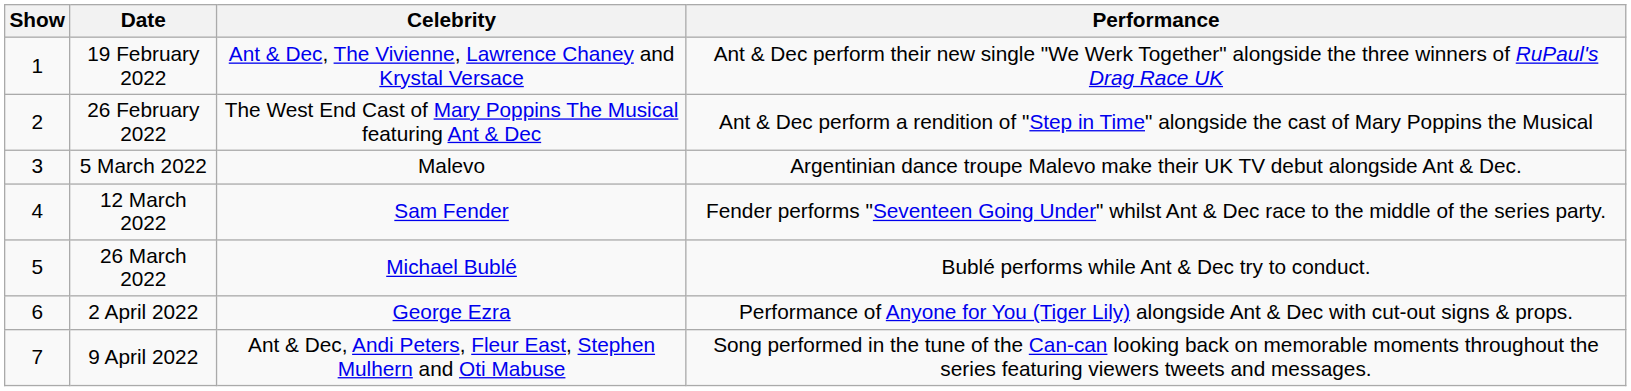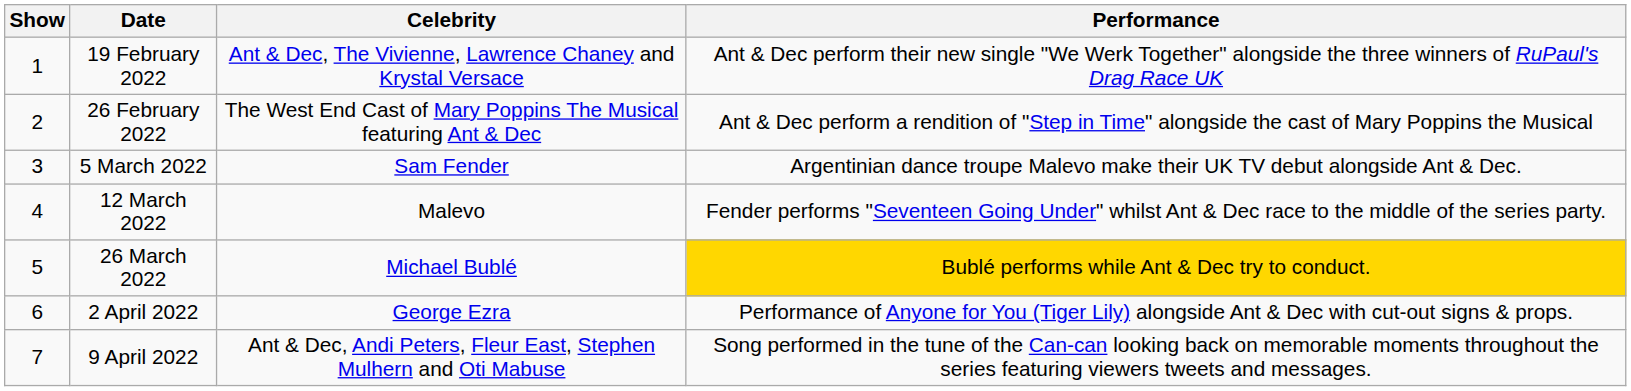5 March 2022 | Celebrity: Malevo -> Sam Fender
12 March 2022 | Celebrity: Sam Fender -> Malevo
26 March 2022 | Performance: no background -> gold background
